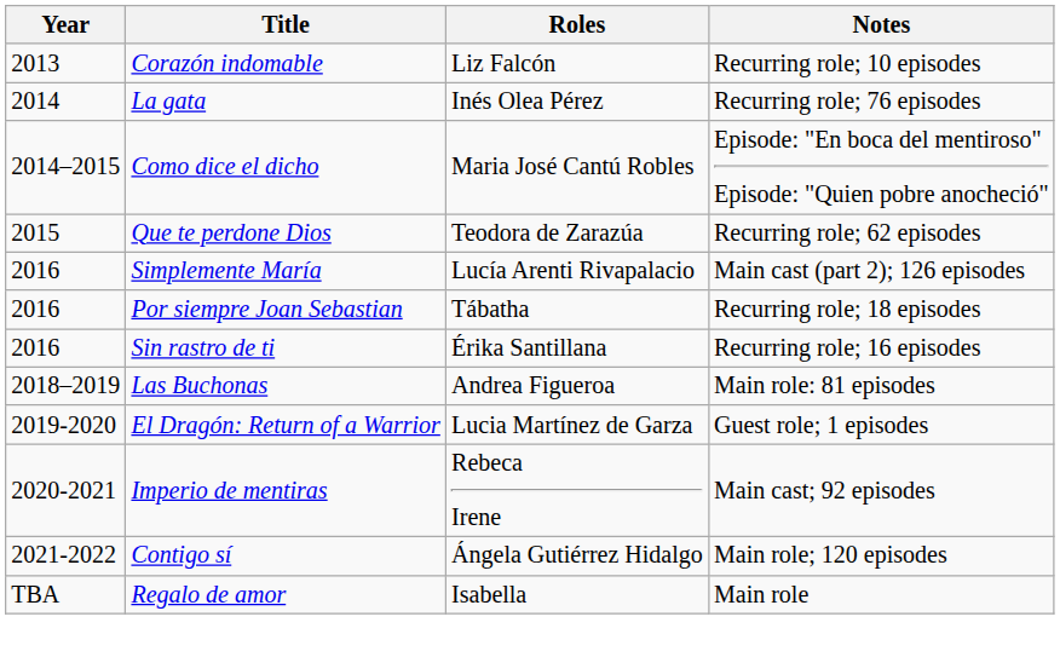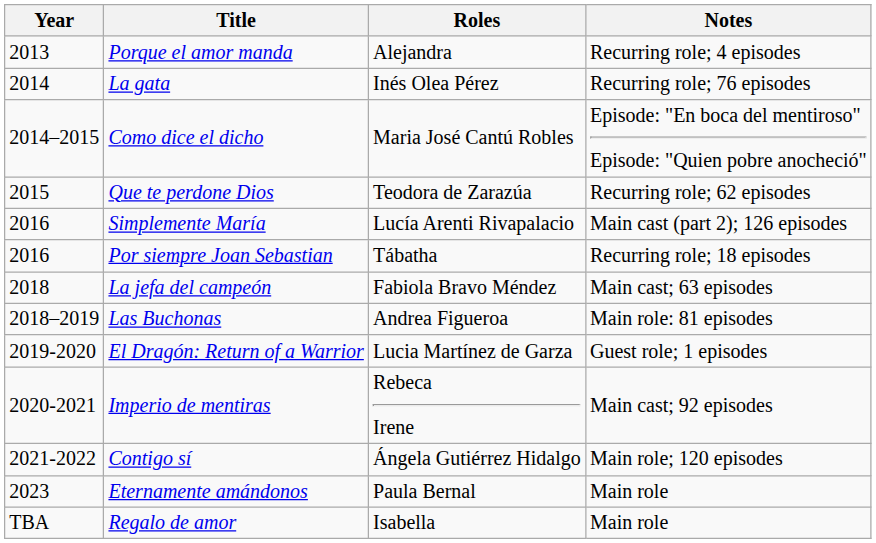+ row: 2013 | Porque el amor manda | Alejandra | Recurring role; 4 episodes
- row: 2013 | Corazón indomable | Liz Falcón | Recurring role; 10 episodes
- row: 2016 | Sin rastro de ti | Érika Santillana | Recurring role; 16 episodes
+ row: 2018 | La jefa del campeón | Fabiola Bravo Méndez | Main cast; 63 episodes
+ row: 2023 | Eternamente amándonos | Paula Bernal | Main role
